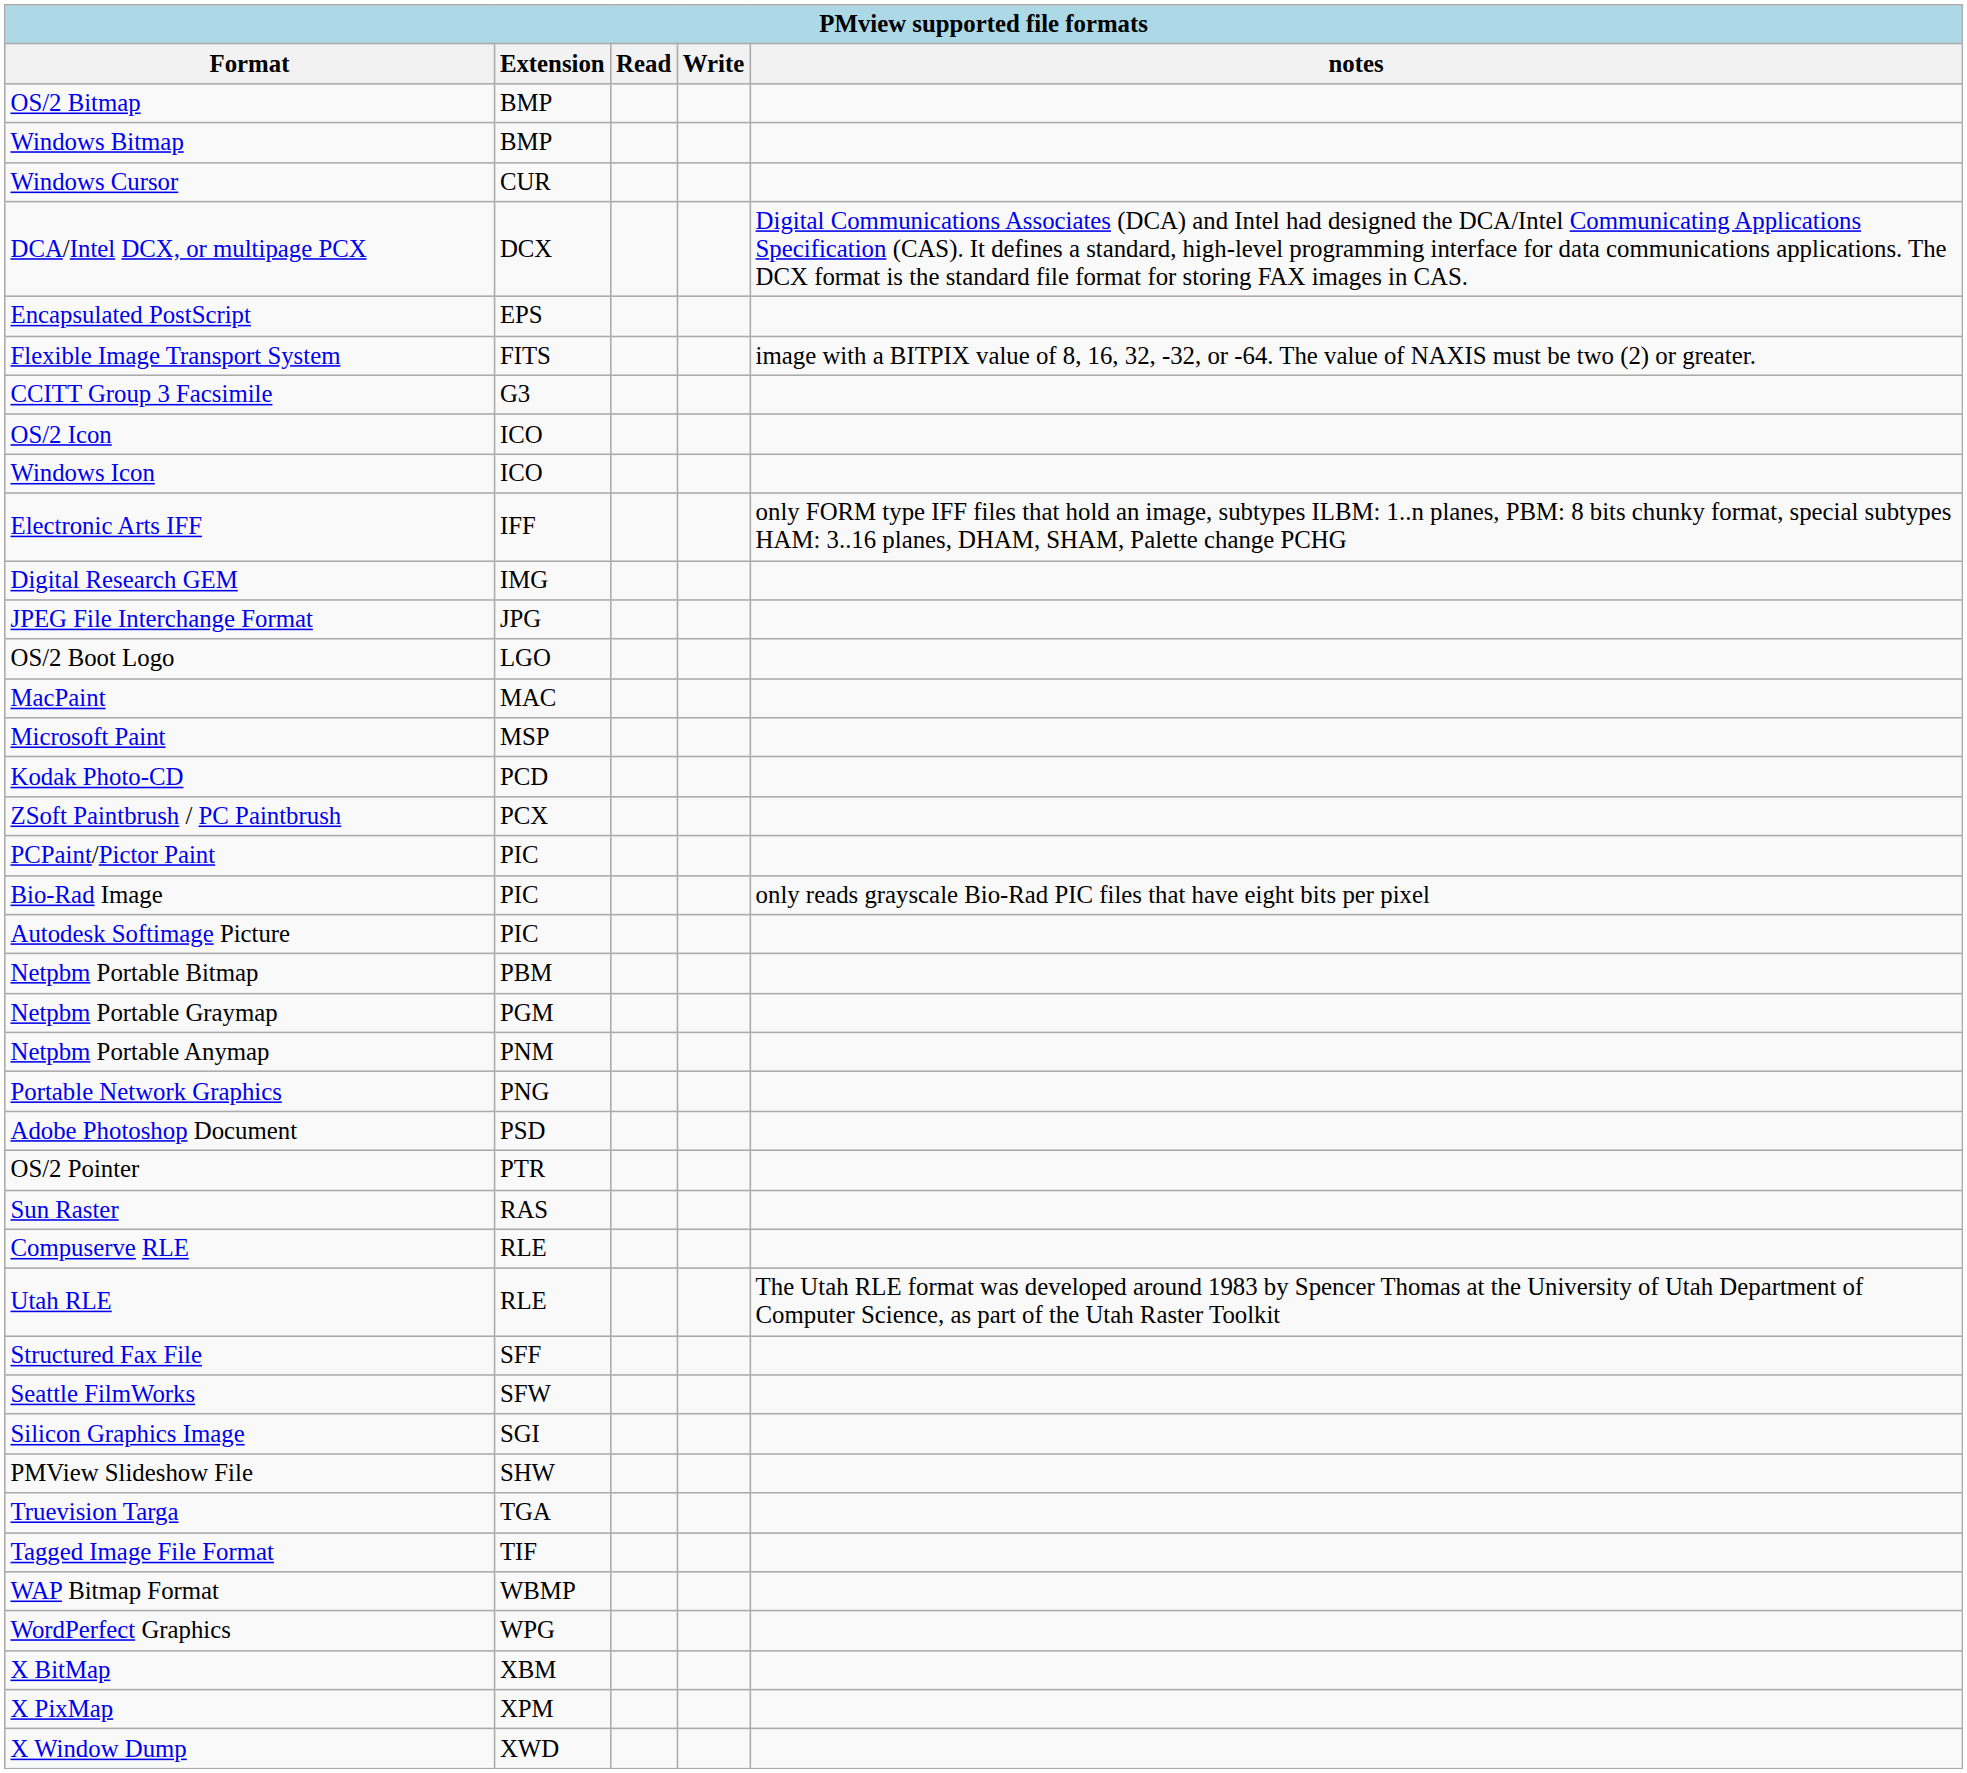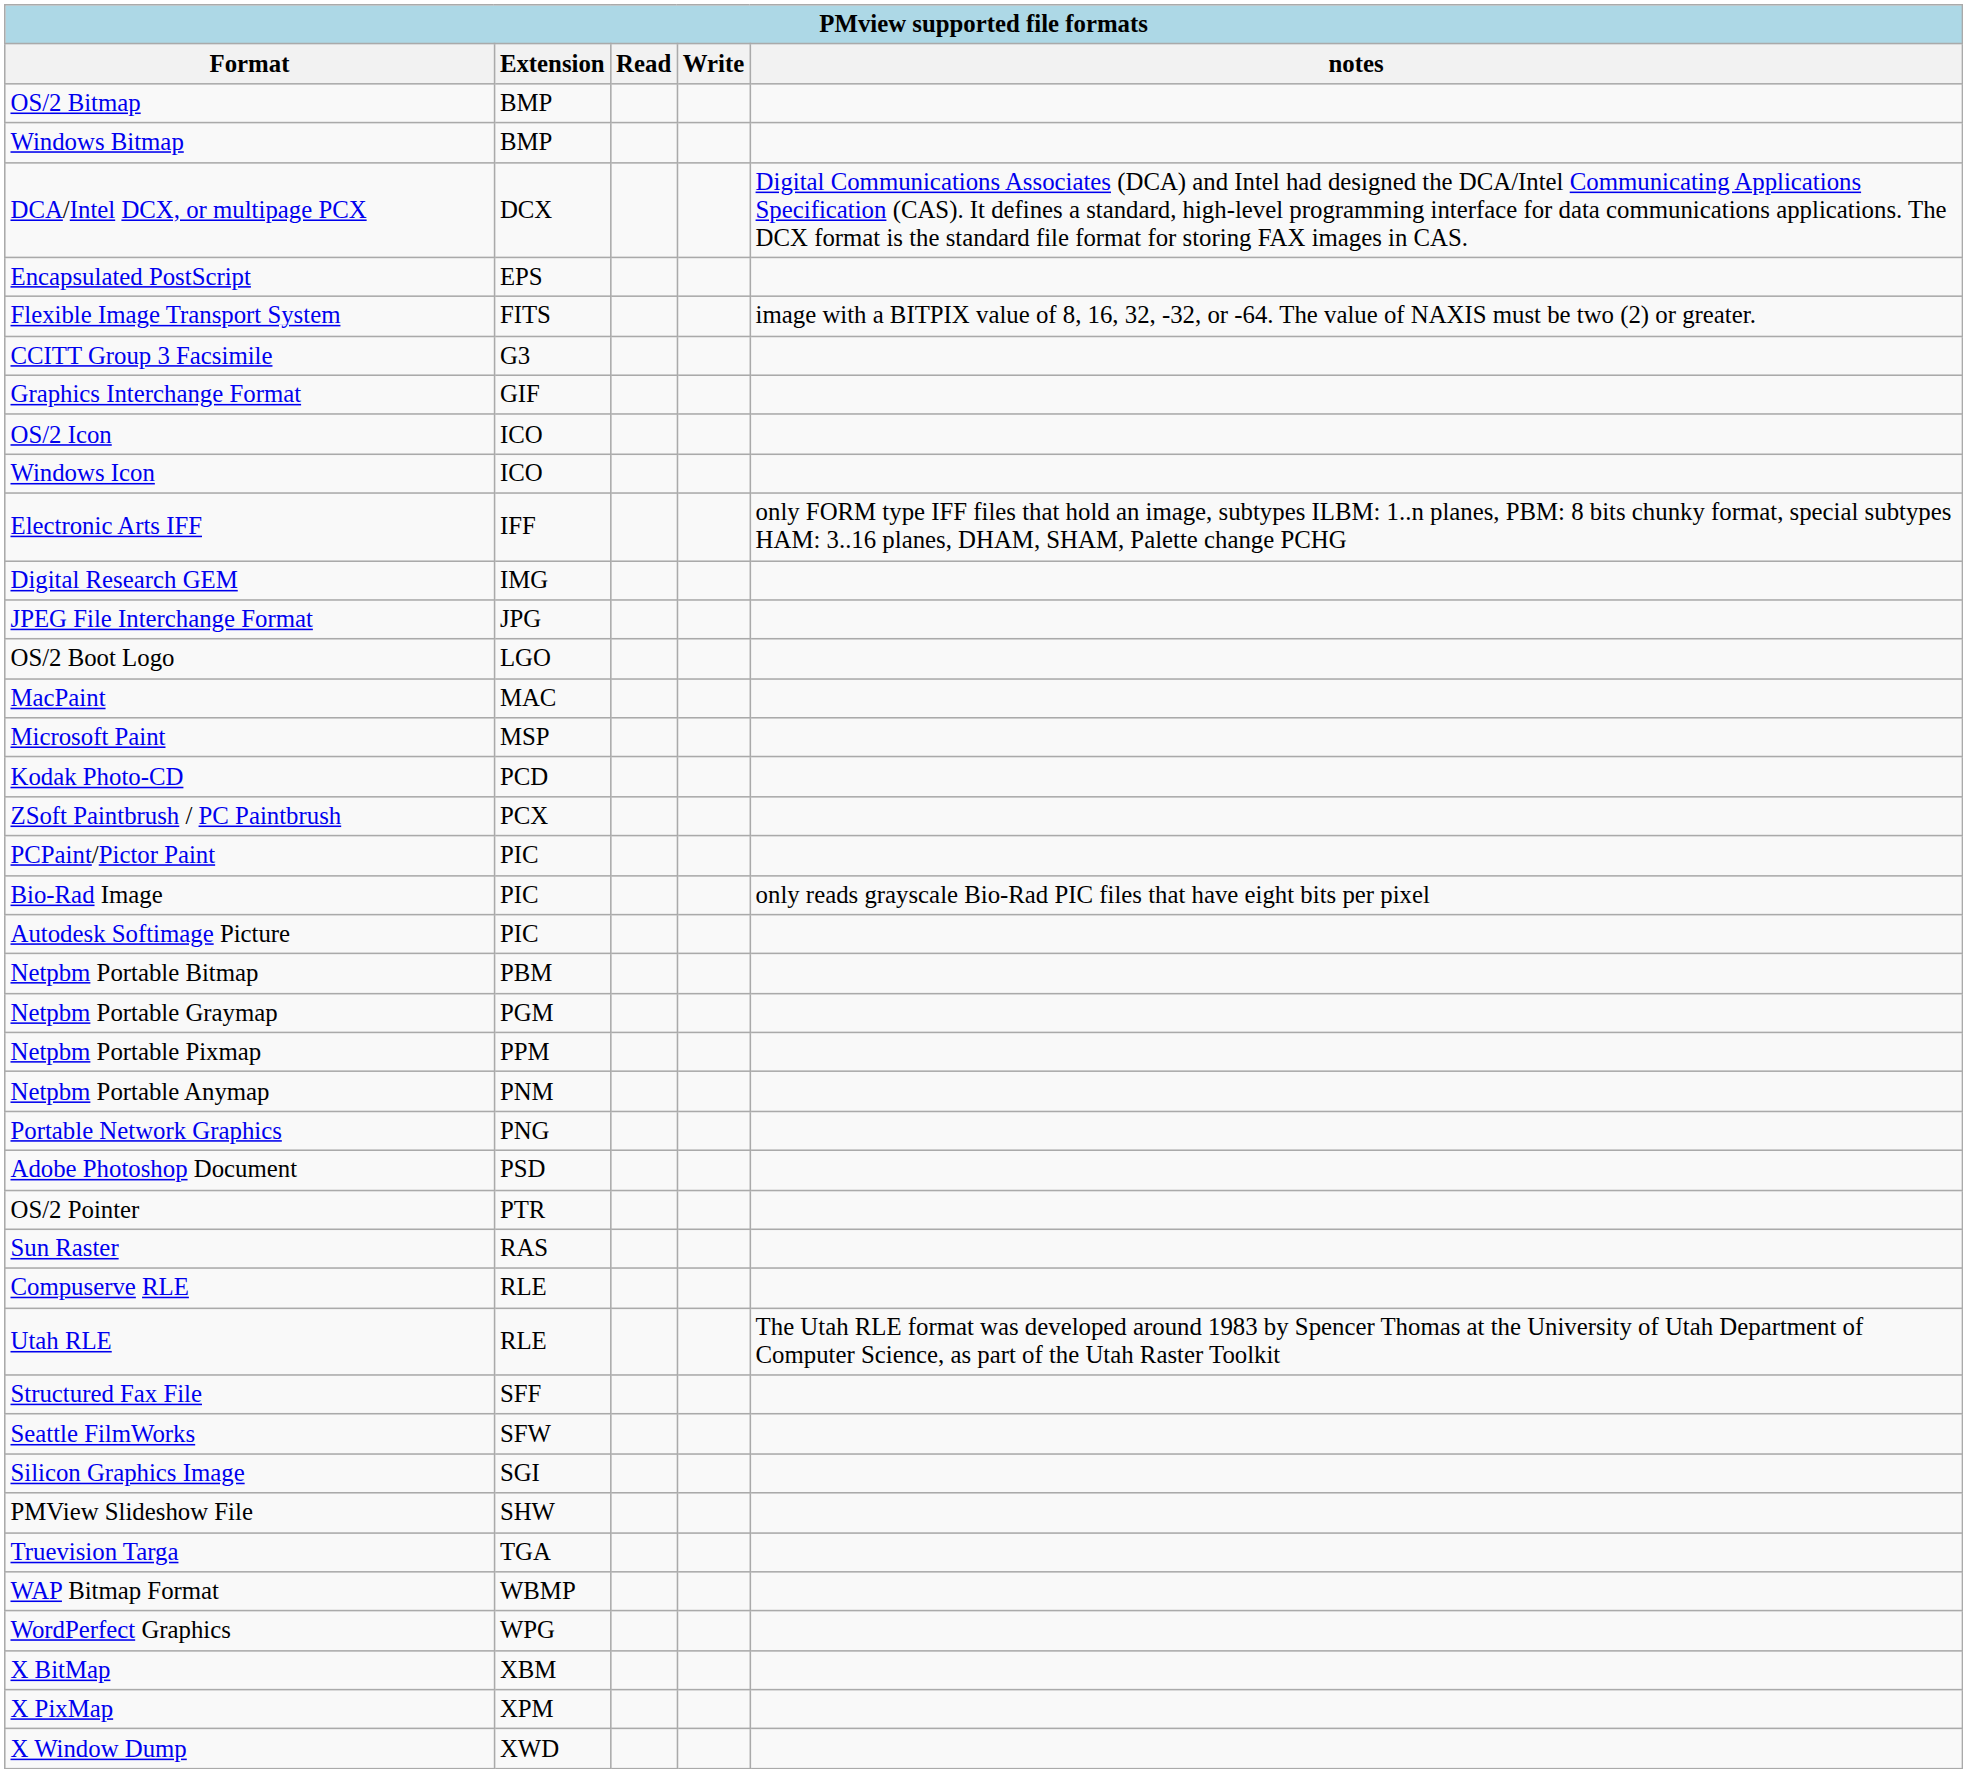- row: Windows Cursor | CUR
+ row: Graphics Interchange Format | GIF
+ row: Netpbm Portable Pixmap | PPM
- row: Tagged Image File Format | TIF
